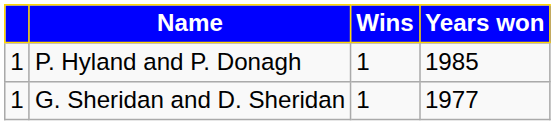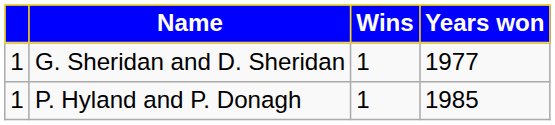rows swapped: G. Sheridan and D. Sheridan <-> P. Hyland and P. Donagh
